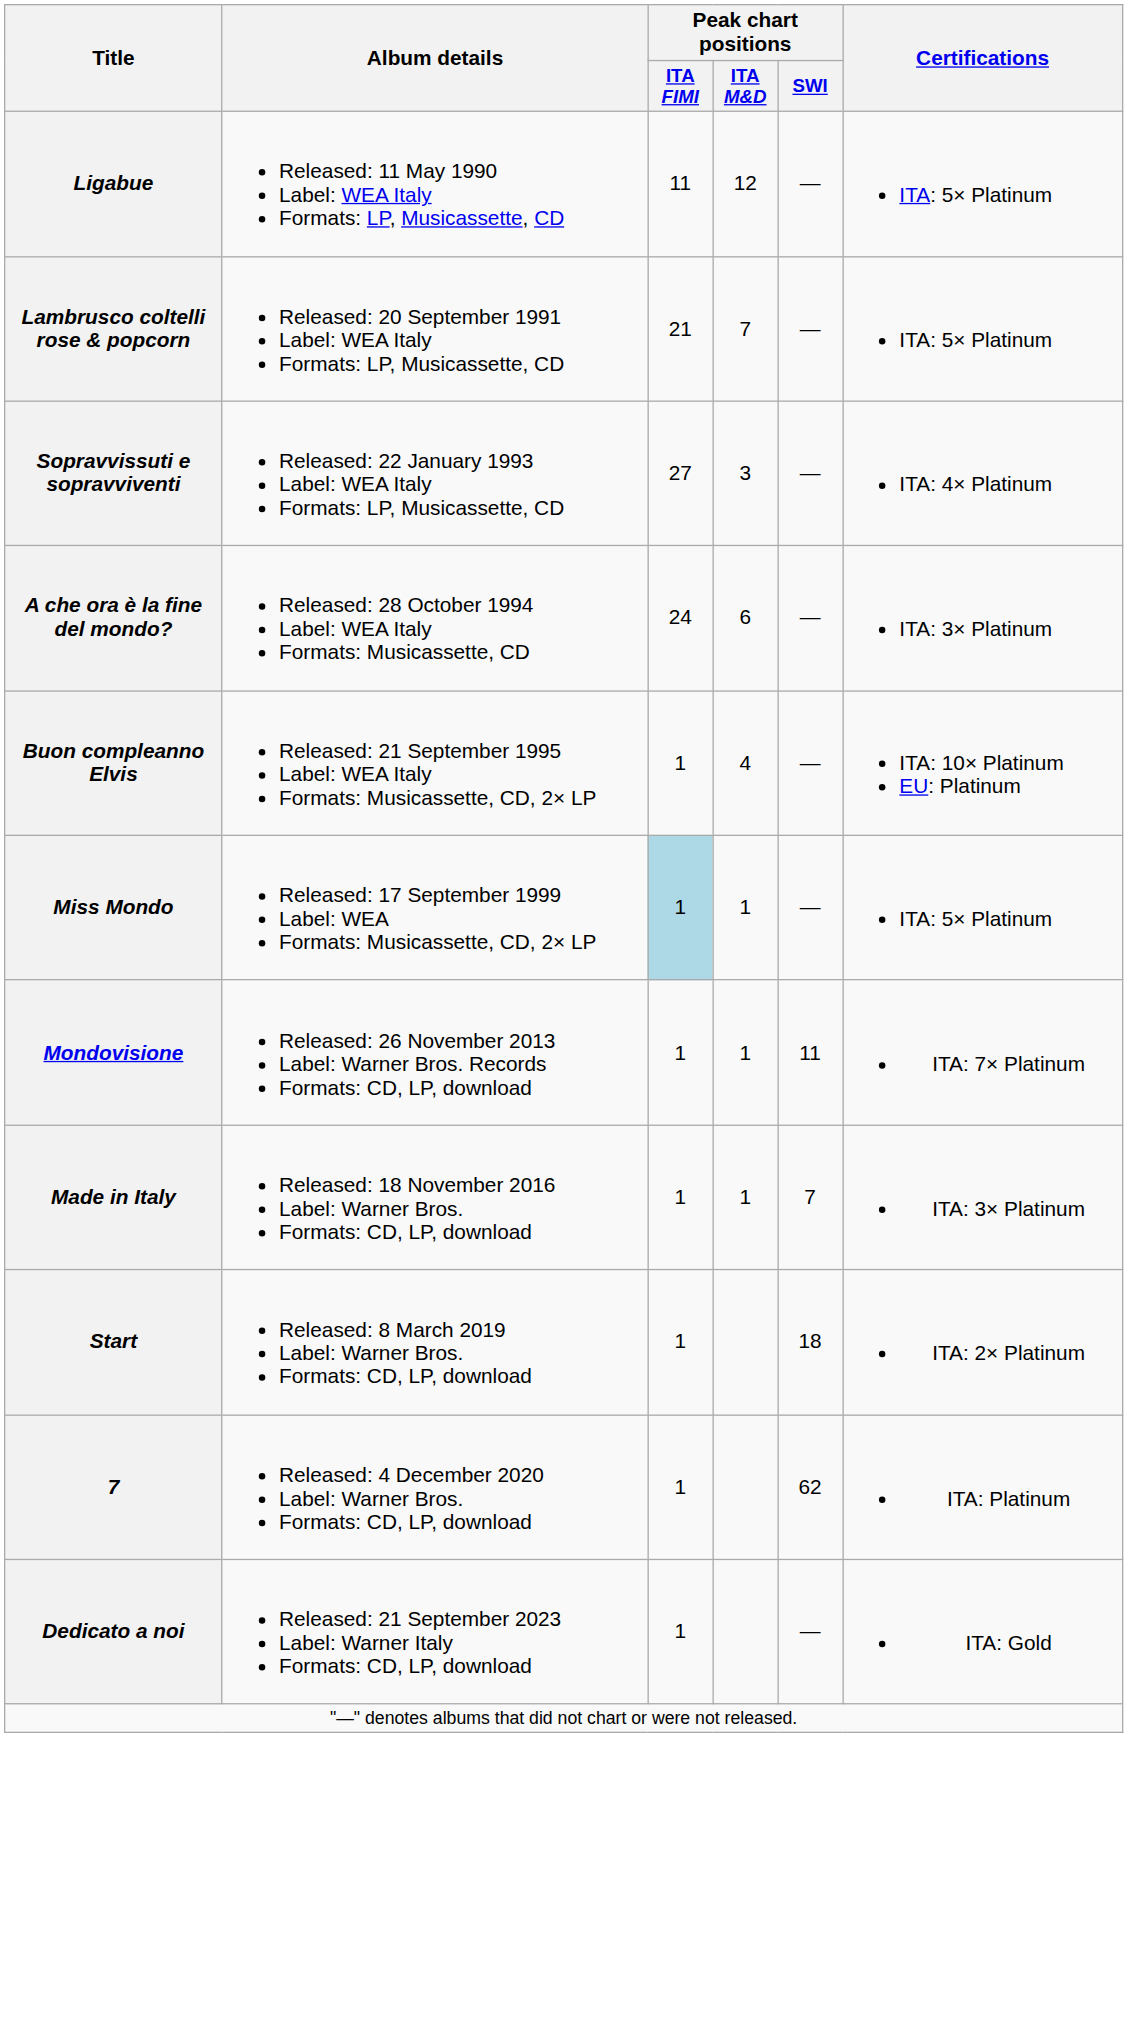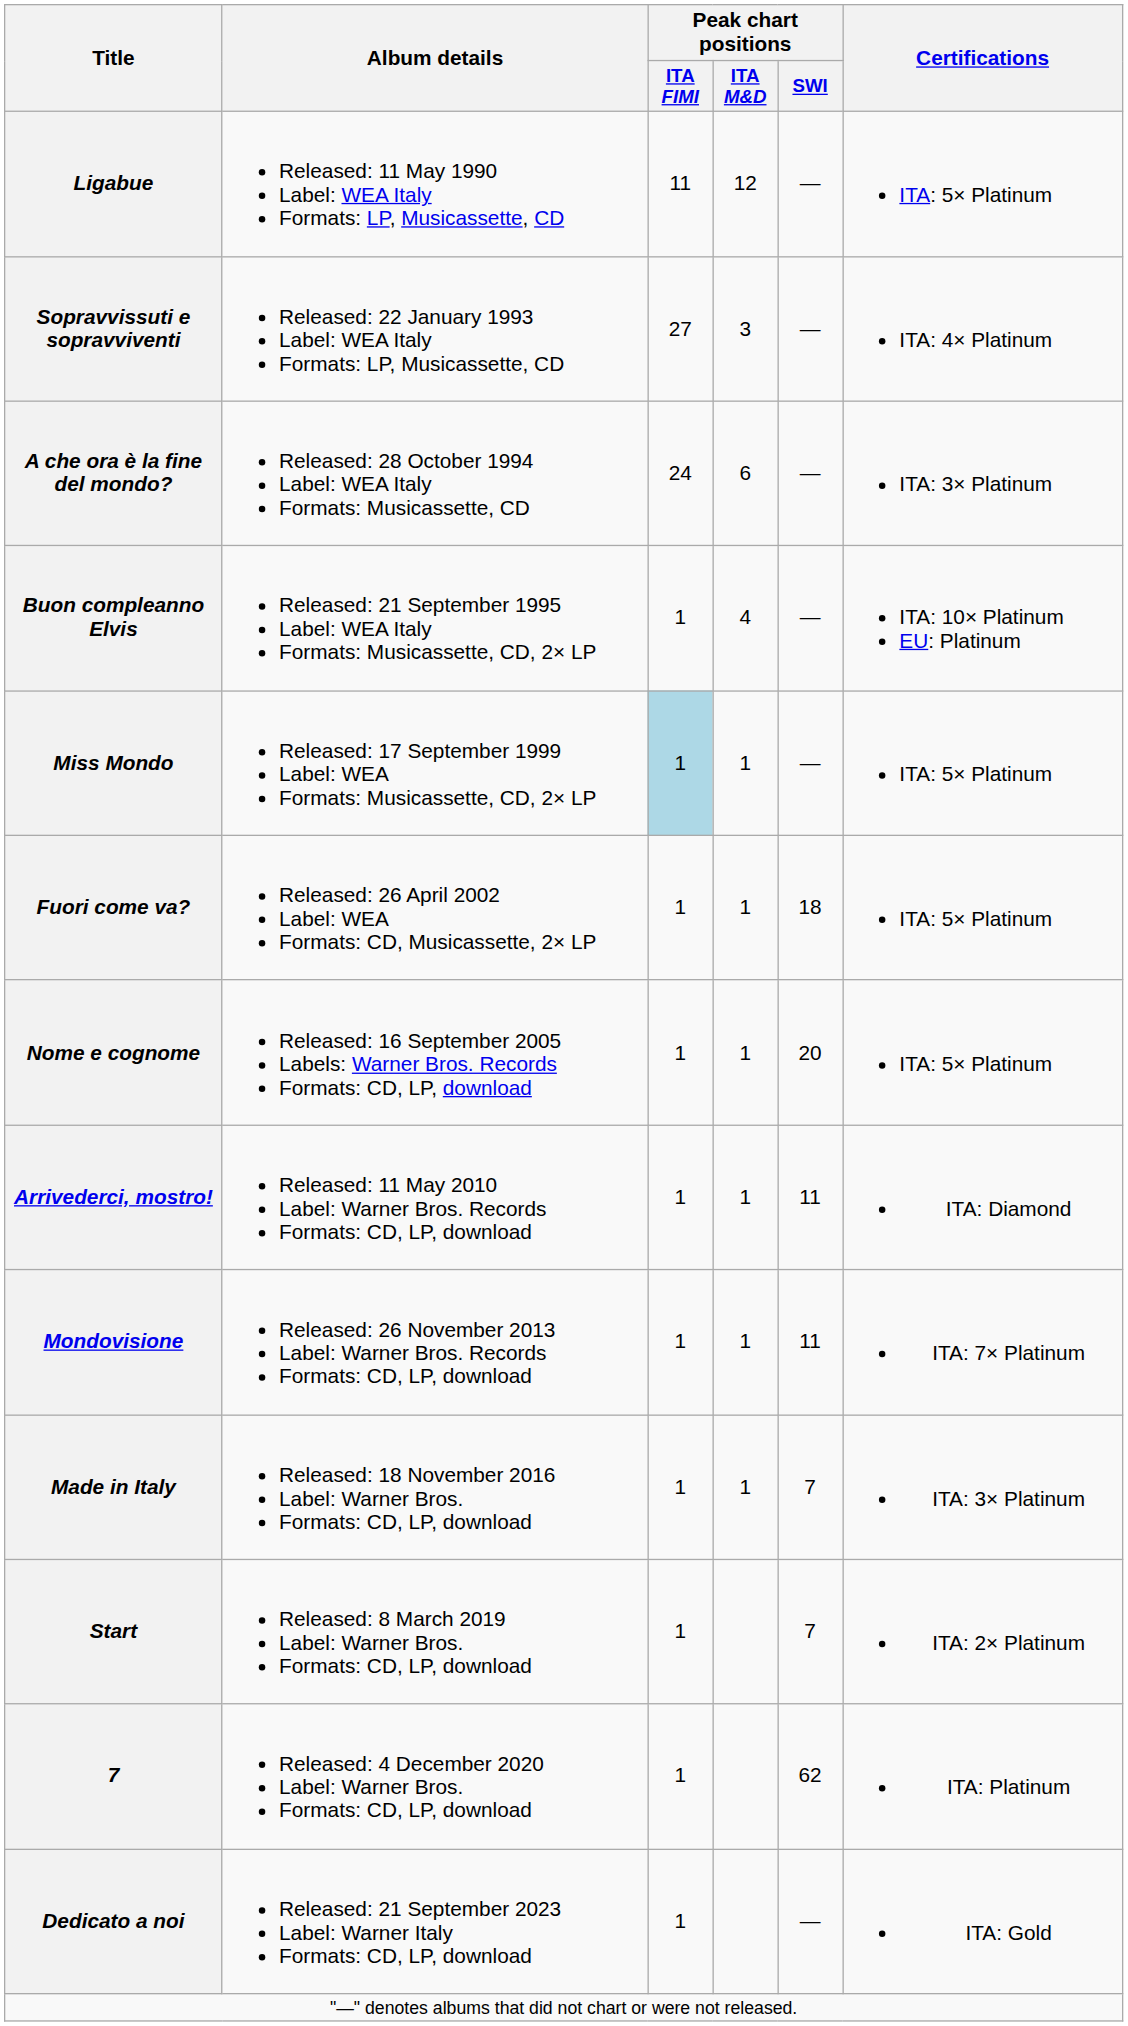- row: Lambrusco coltelli rose & popcorn | Released: 20 September 1991 Label: WEA Italy Formats: LP, Musicassette, CD | 21 | 7 | — | ITA: 5× Platinum
+ row: Fuori come va? | Released: 26 April 2002 Label: WEA Formats: CD, Musicassette, 2× LP | 1 | 1 | 18 | ITA: 5× Platinum
+ row: Nome e cognome | Released: 16 September 2005 Labels: Warner Bros. Records Formats: CD, LP, download | 1 | 1 | 20 | ITA: 5× Platinum
+ row: Arrivederci, mostro! | Released: 11 May 2010 Label: Warner Bros. Records Formats: CD, LP, download | 1 | 1 | 11 | ITA: Diamond
Start | Peak chart positions / SWI: 18 -> 7
